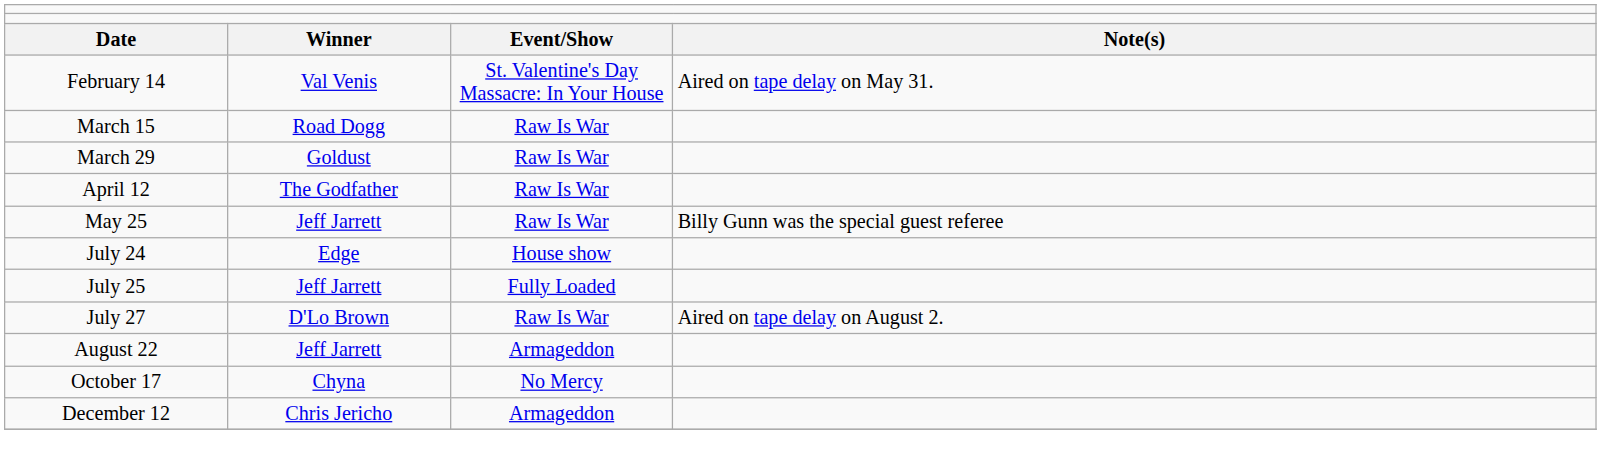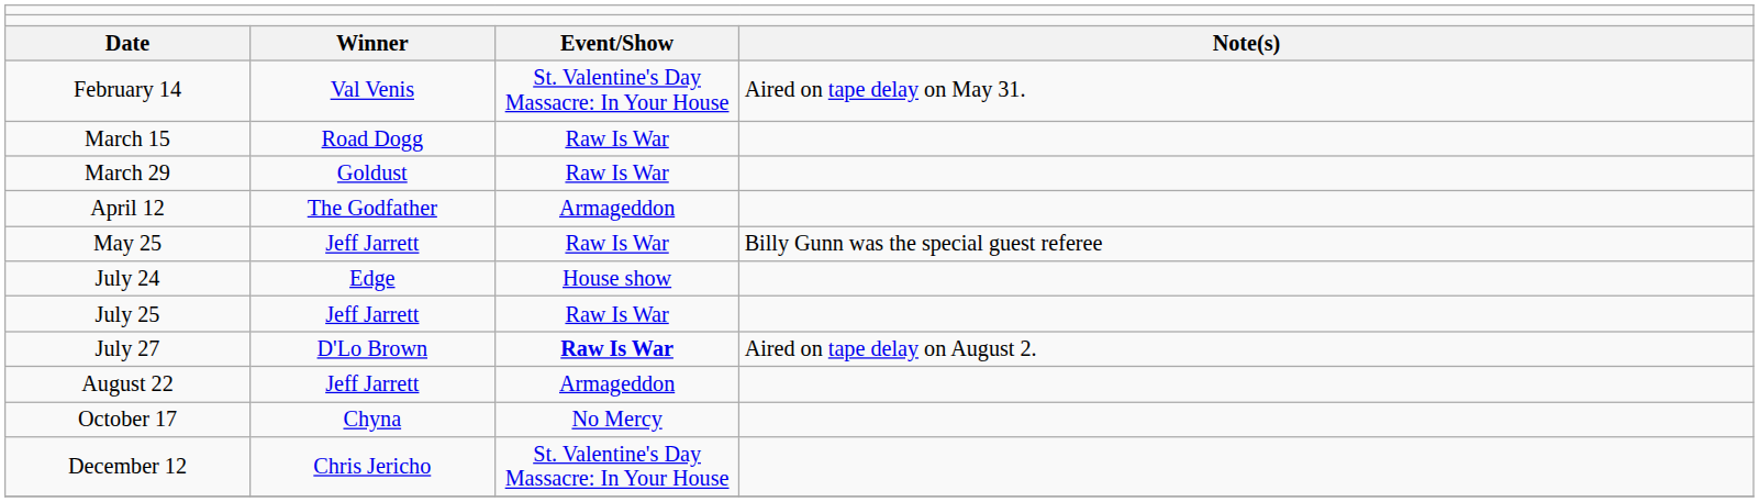April 12 | column 3: Raw Is War -> Armageddon
July 25 | column 3: Fully Loaded -> Raw Is War
July 27 | column 3: normal -> bold
December 12 | column 3: Armageddon -> St. Valentine's Day Massacre: In Your House
